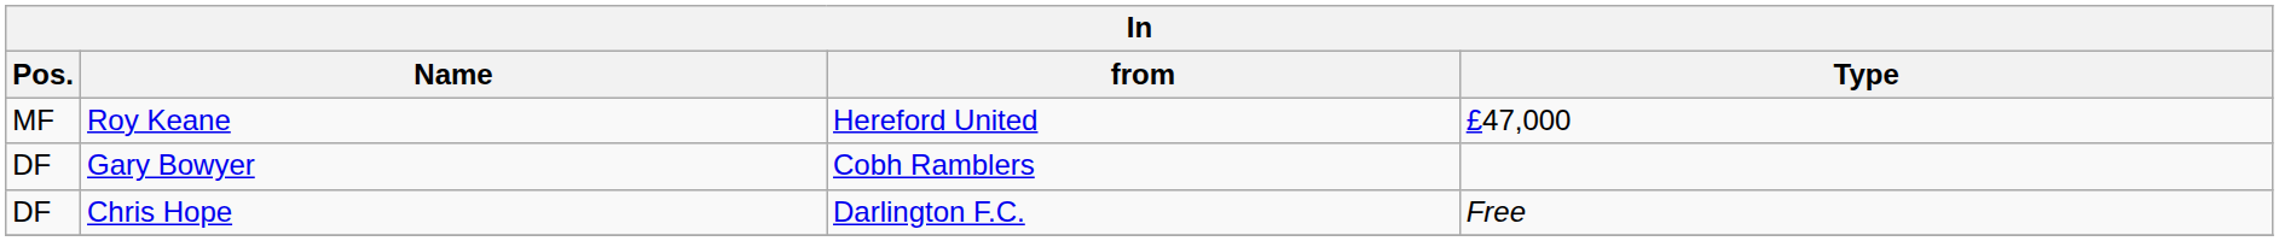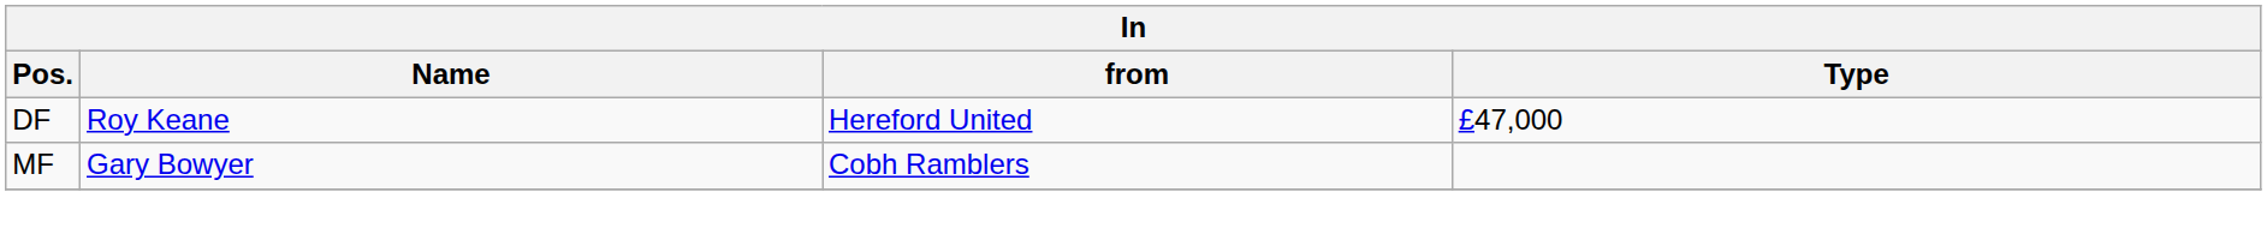Roy Keane | Pos.: MF -> DF
Gary Bowyer | Pos.: DF -> MF
- row: DF | Chris Hope | Darlington F.C. | Free
